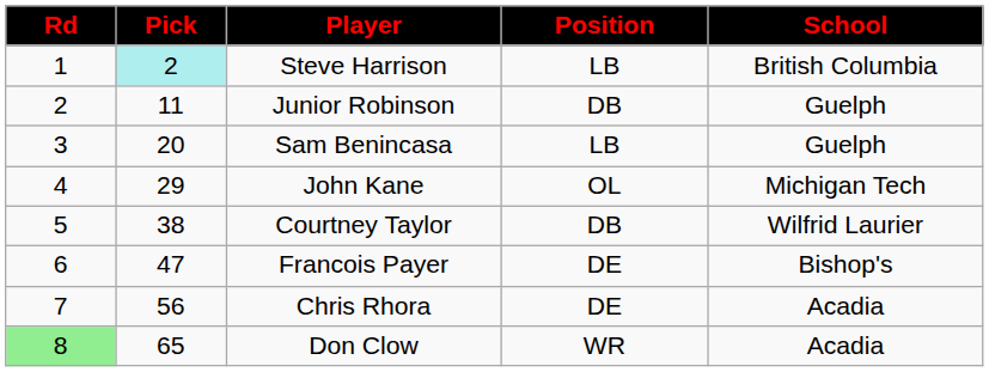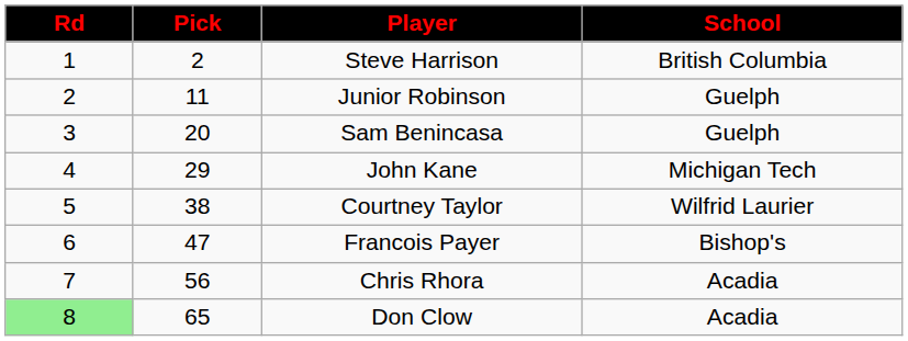- column: Position | LB | DB | LB | OL | DB | DE | DE | WR
Steve Harrison | Pick: paleturquoise background -> no background
